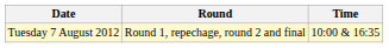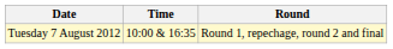columns swapped: Time <-> Round
